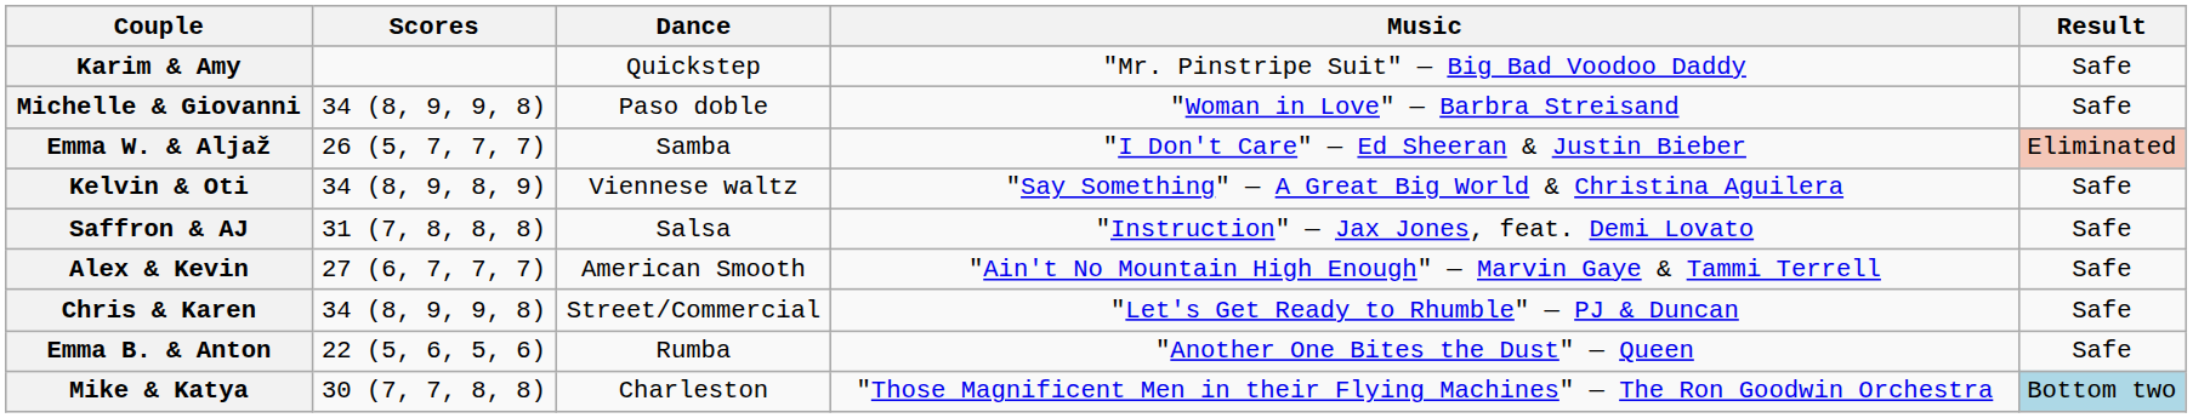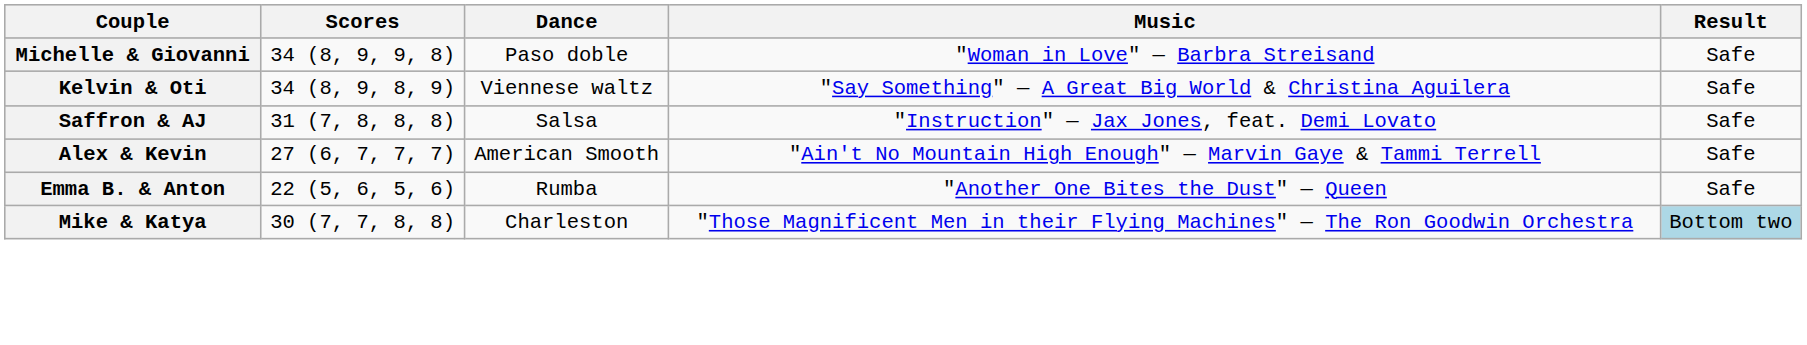- row: Karim & Amy | Quickstep | "Mr. Pinstripe Suit" — Big Bad Voodoo Daddy | Safe
- row: Emma W. & Aljaž | 26 (5, 7, 7, 7) | Samba | "I Don't Care" — Ed Sheeran & Justin Bieber | Eliminated
- row: Chris & Karen | 34 (8, 9, 9, 8) | Street/Commercial | "Let's Get Ready to Rhumble" — PJ & Duncan | Safe
